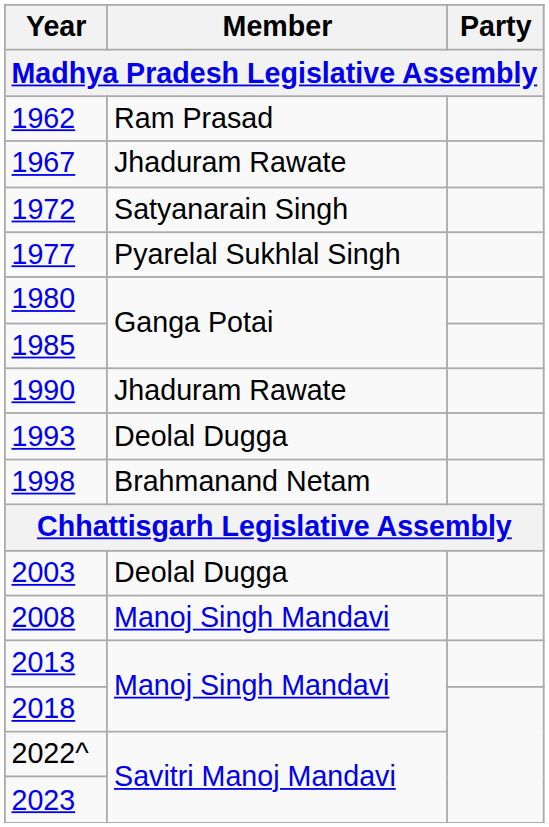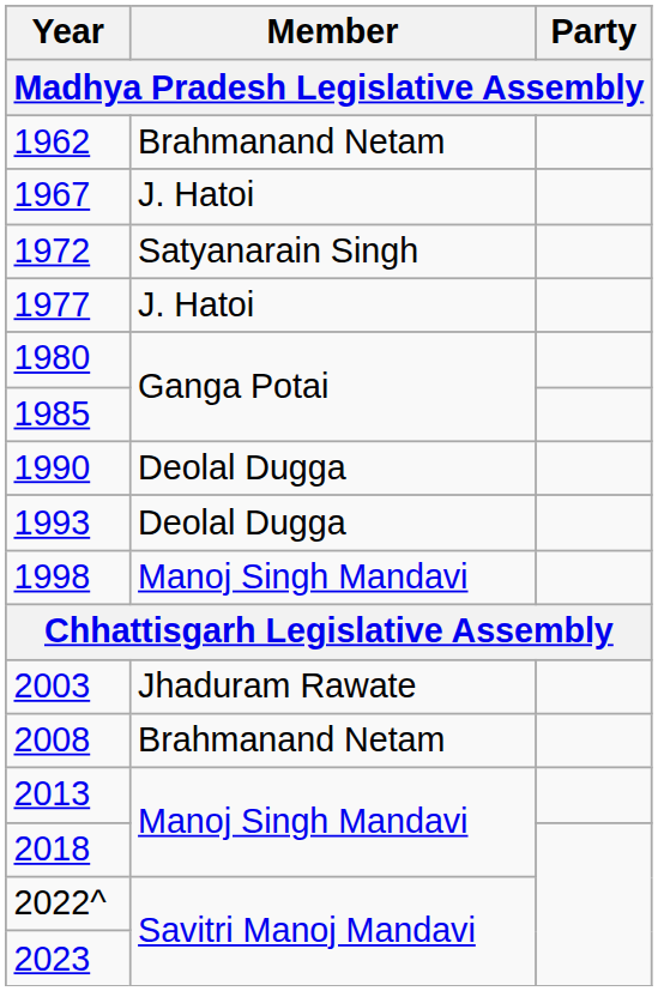1962 | Member: Ram Prasad -> Brahmanand Netam
1967 | Member: Jhaduram Rawate -> J. Hatoi
1977 | Member: Pyarelal Sukhlal Singh -> J. Hatoi
1990 | Member: Jhaduram Rawate -> Deolal Dugga
1998 | Member: Brahmanand Netam -> Manoj Singh Mandavi
2003 | Member: Deolal Dugga -> Jhaduram Rawate
2008 | Member: Manoj Singh Mandavi -> Brahmanand Netam
